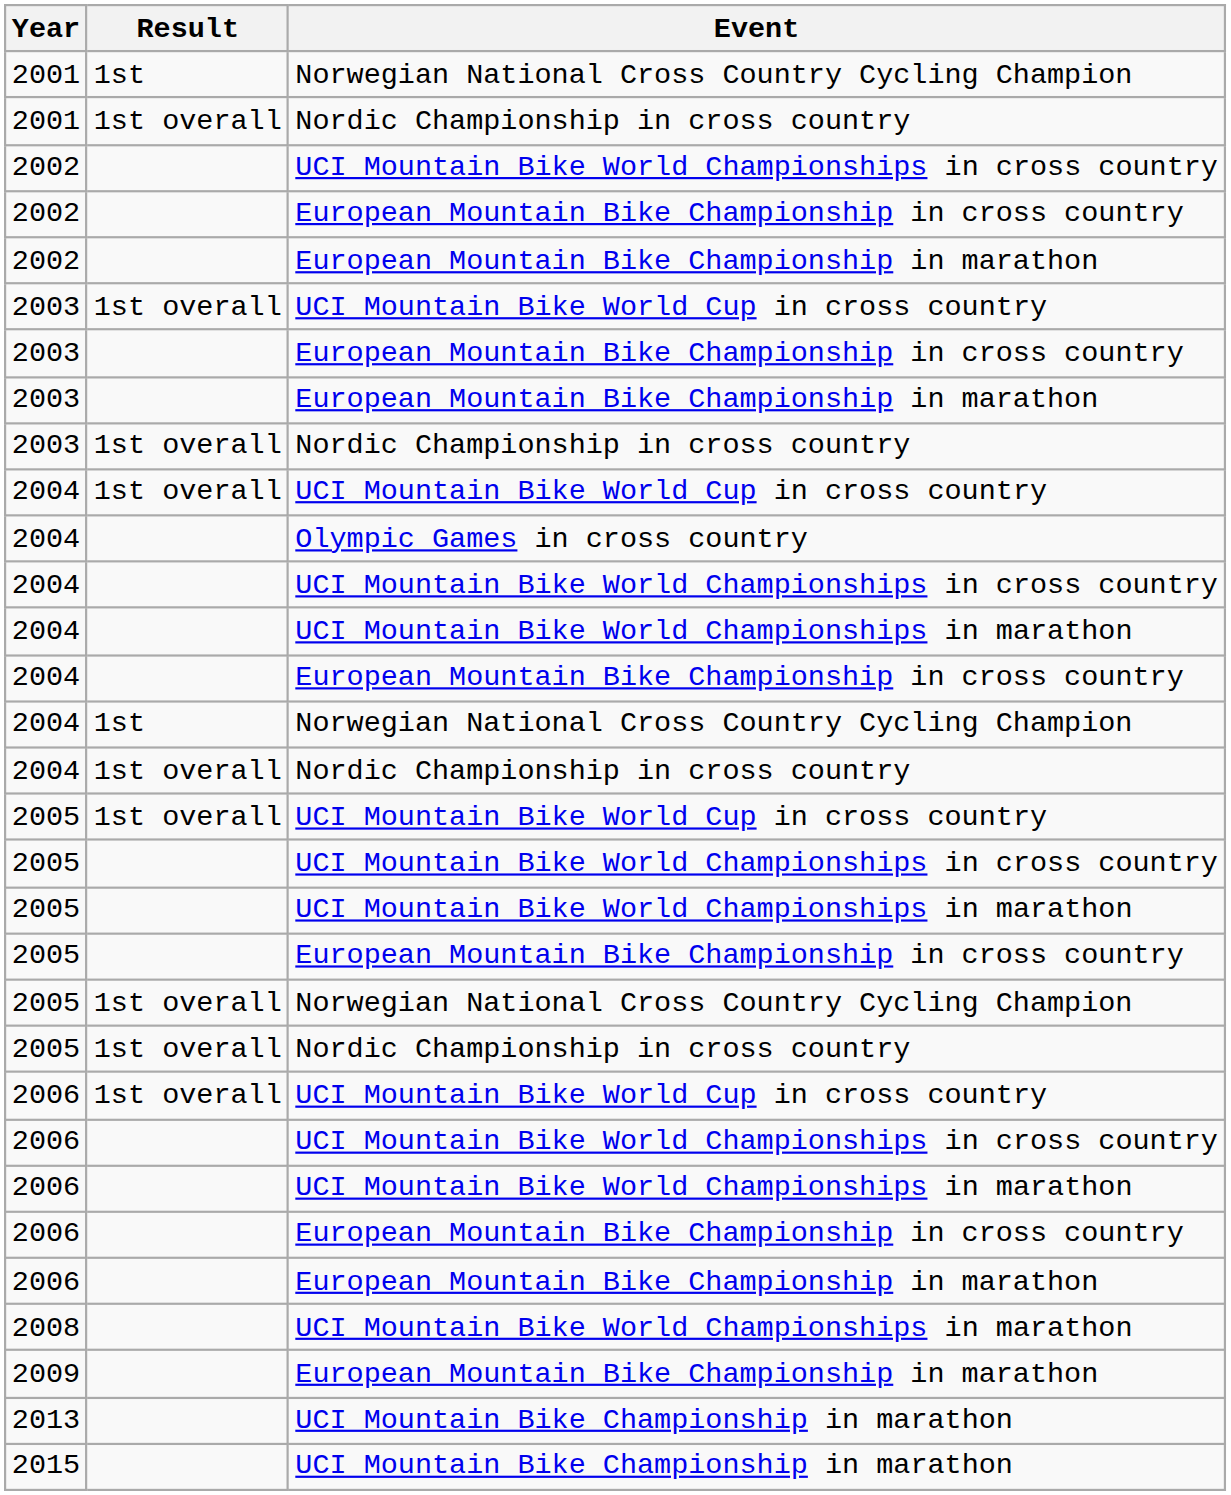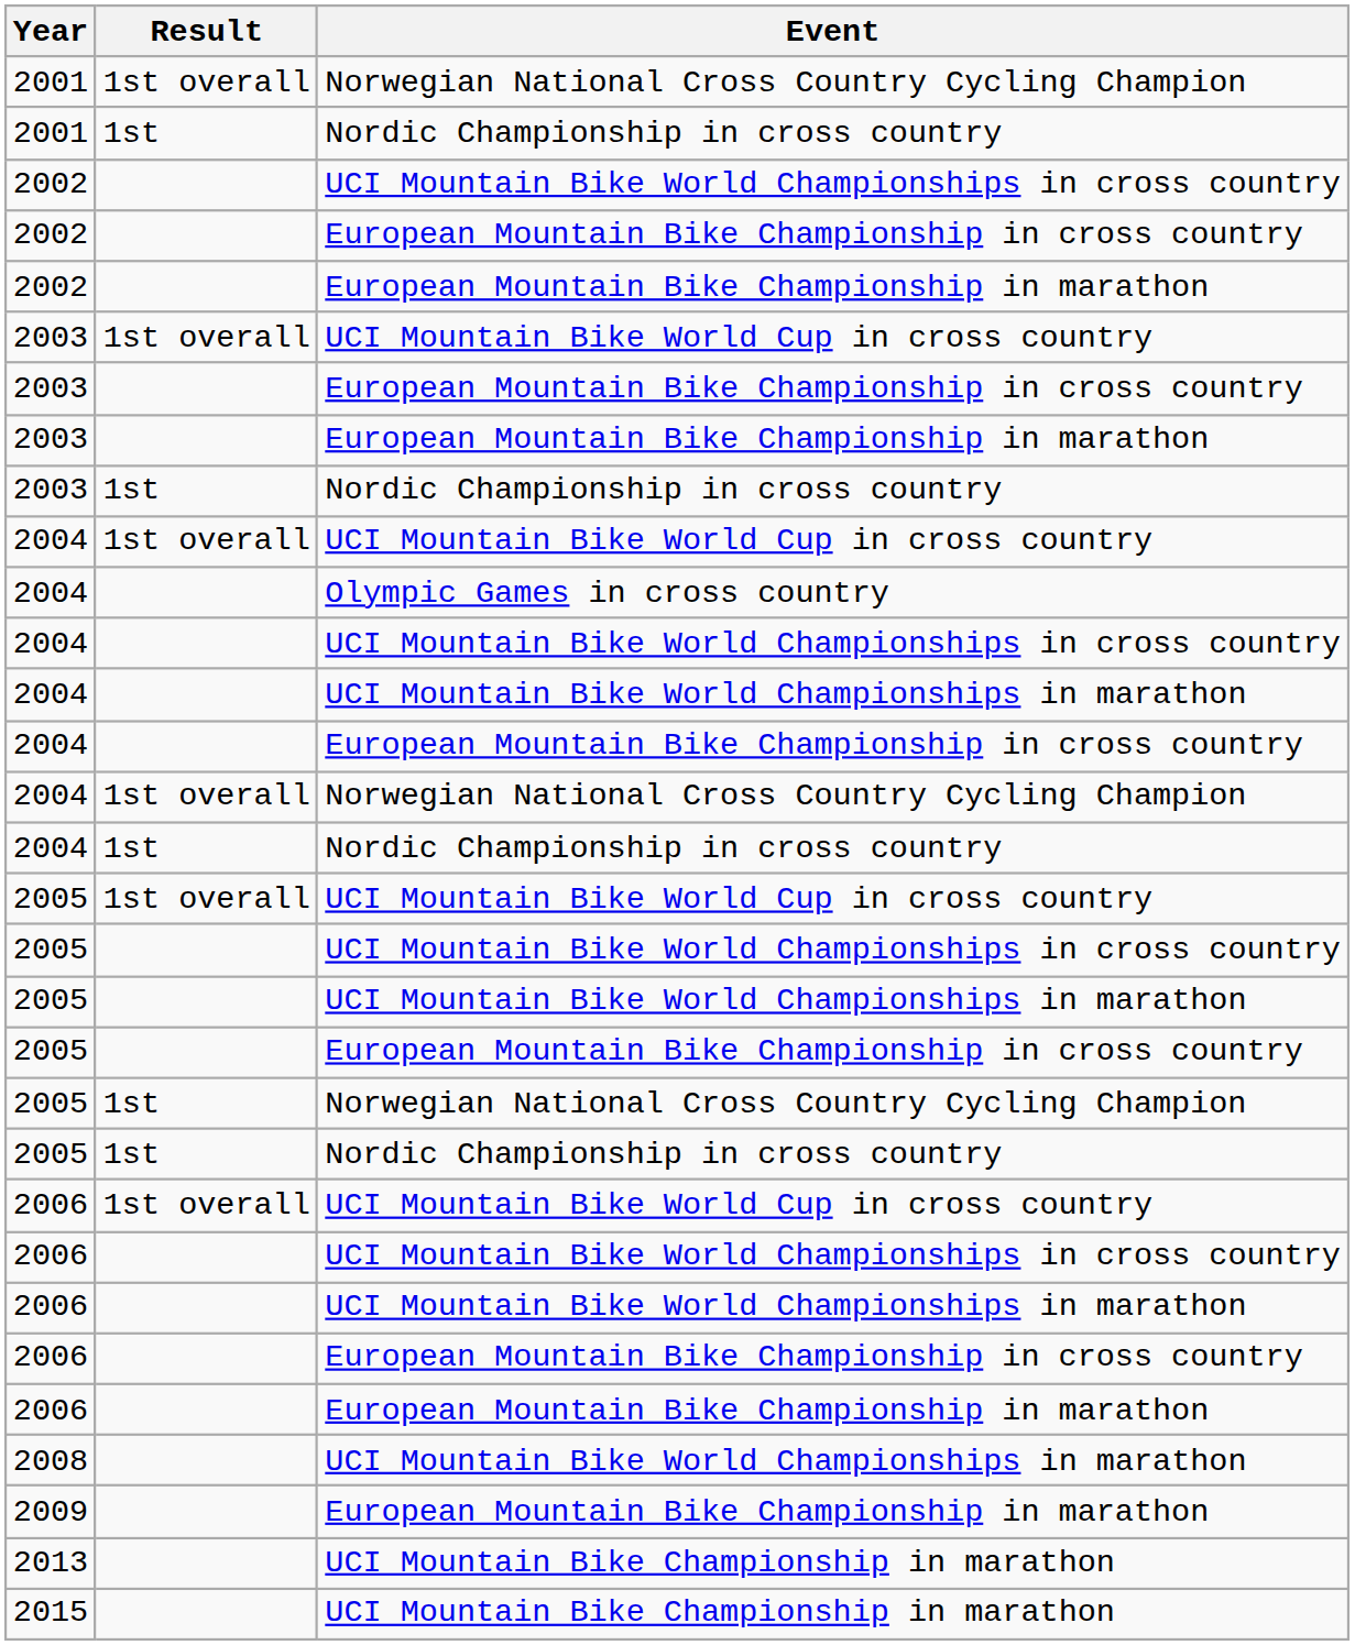2001 / Norwegian National Cross Country Cycling Champion | Result: 1st -> 1st overall
2001 / Nordic Championship in cross country | Result: 1st overall -> 1st
2003 / Nordic Championship in cross country | Result: 1st overall -> 1st
2004 / Norwegian National Cross Country Cycling Champion | Result: 1st -> 1st overall
2004 / Nordic Championship in cross country | Result: 1st overall -> 1st
2005 / Norwegian National Cross Country Cycling Champion | Result: 1st overall -> 1st
2005 / Nordic Championship in cross country | Result: 1st overall -> 1st
